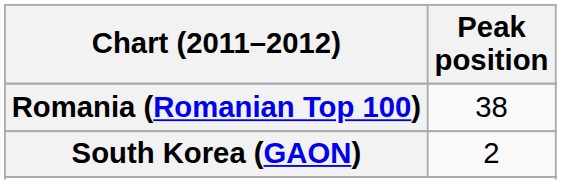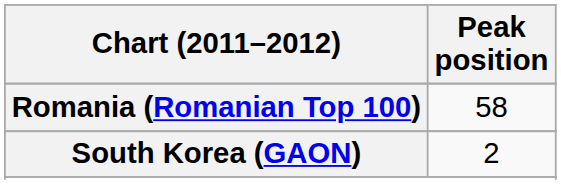Romania (Romanian Top 100) | Peak position: 38 -> 58
